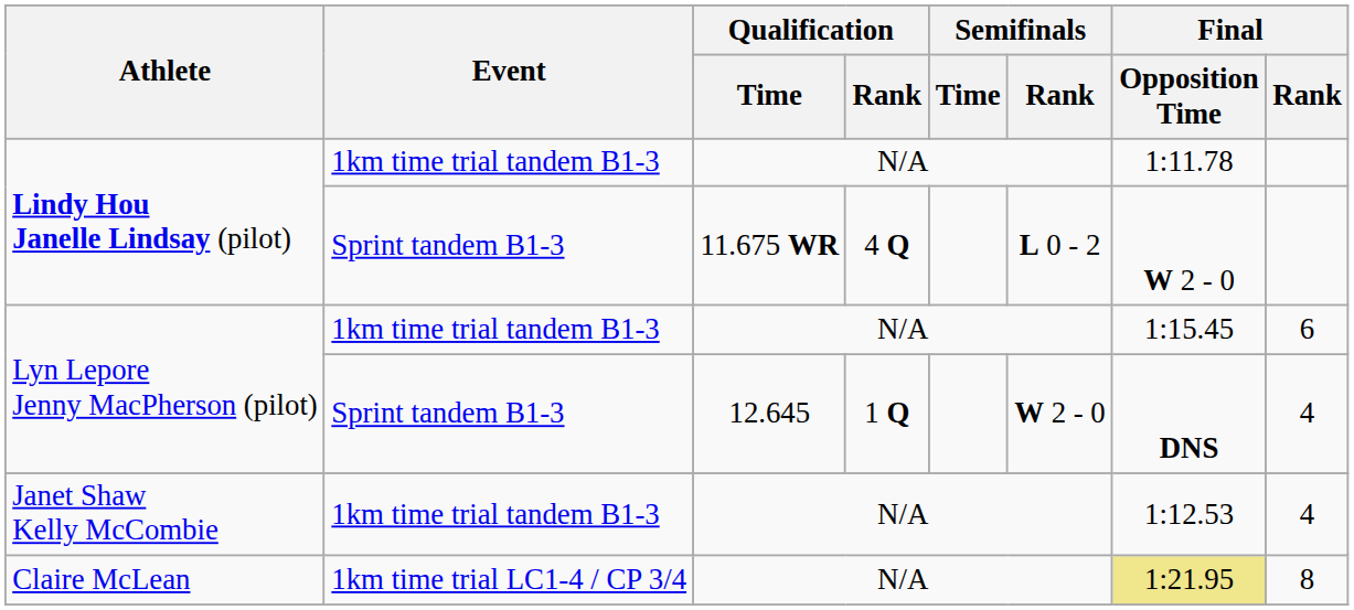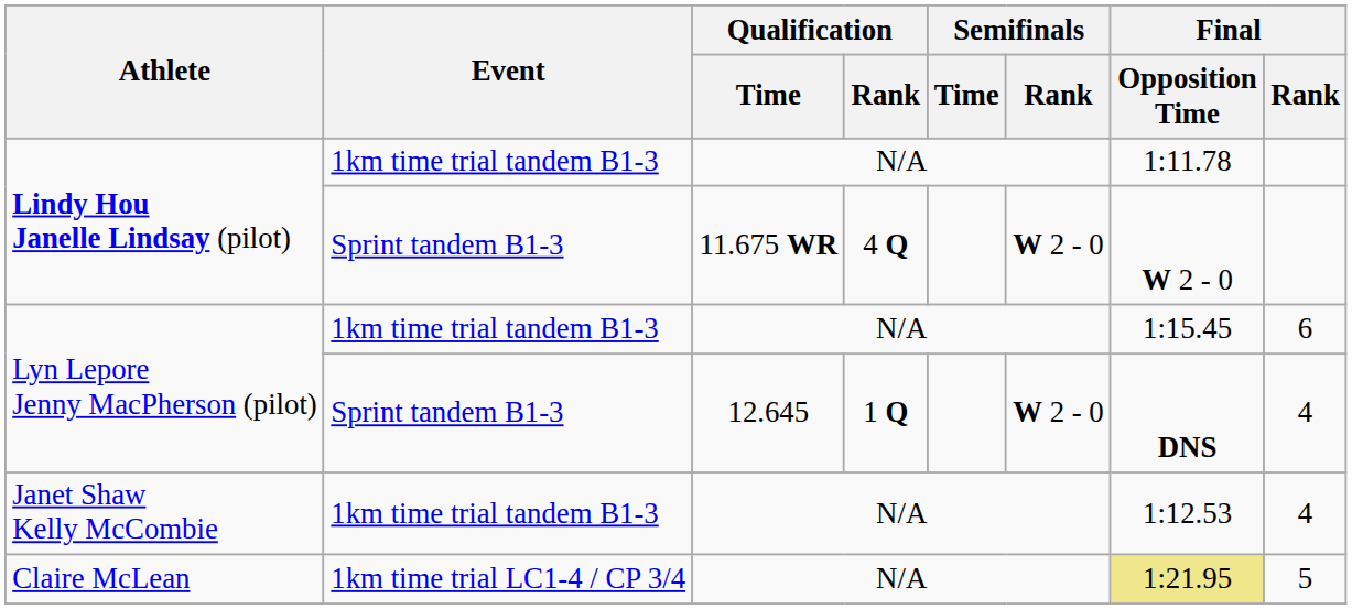Lindy Hou Janelle Lindsay (pilot) / Sprint tandem B1-3 | Semifinals / Rank: L 0 - 2 -> W 2 - 0
Claire McLean | Final / Rank: 8 -> 5
